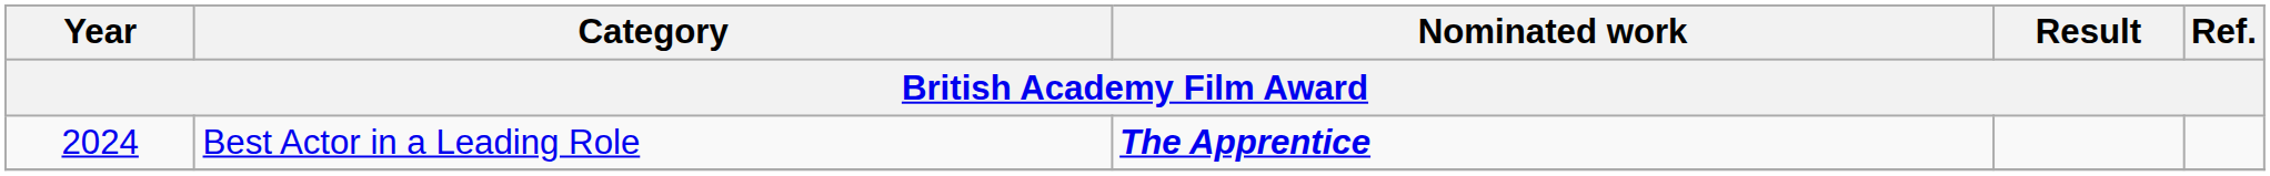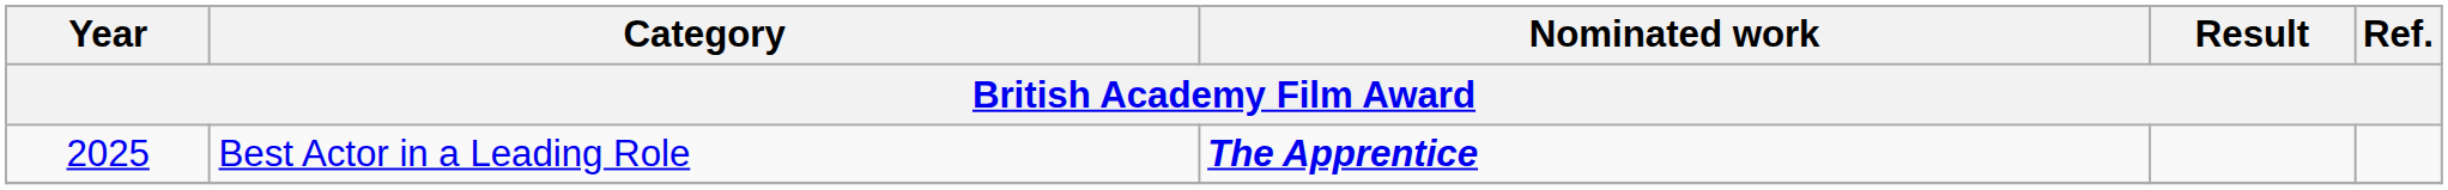Best Actor in a Leading Role | Year: 2024 -> 2025
